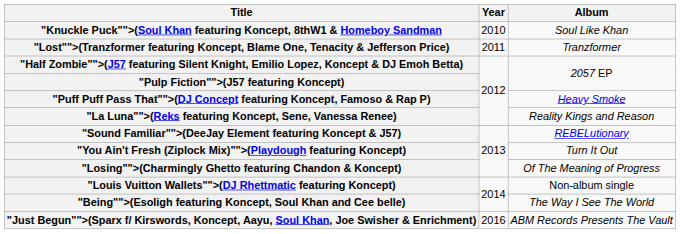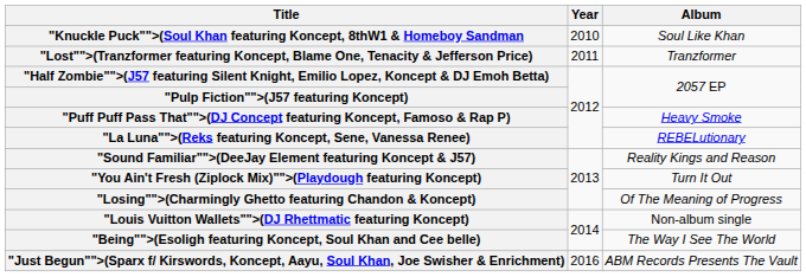"La Luna"">(Reks featuring Koncept, Sene, Vanessa Renee) | Album: Reality Kings and Reason -> REBELutionary
"Sound Familiar"">(DeeJay Element featuring Koncept & J57) | Album: REBELutionary -> Reality Kings and Reason
